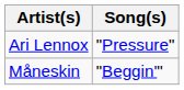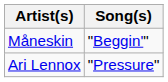rows swapped: Ari Lennox <-> Måneskin
